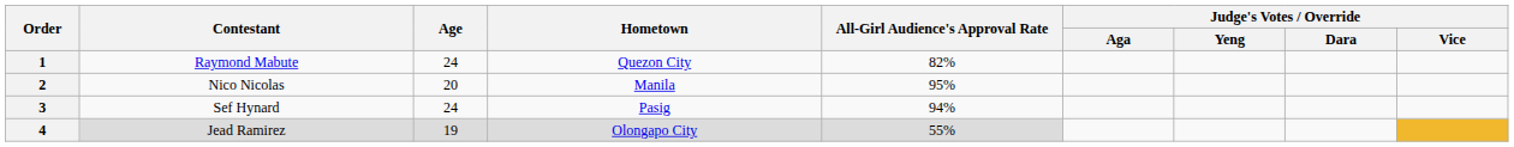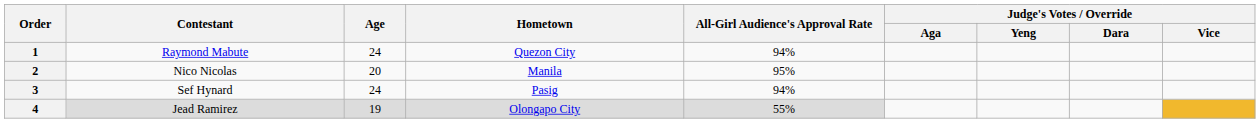1 | All-Girl Audience's Approval Rate: 82% -> 94%
